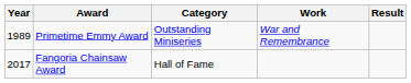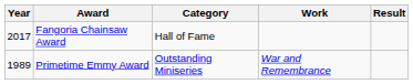rows swapped: Primetime Emmy Award <-> Fangoria Chainsaw Award
